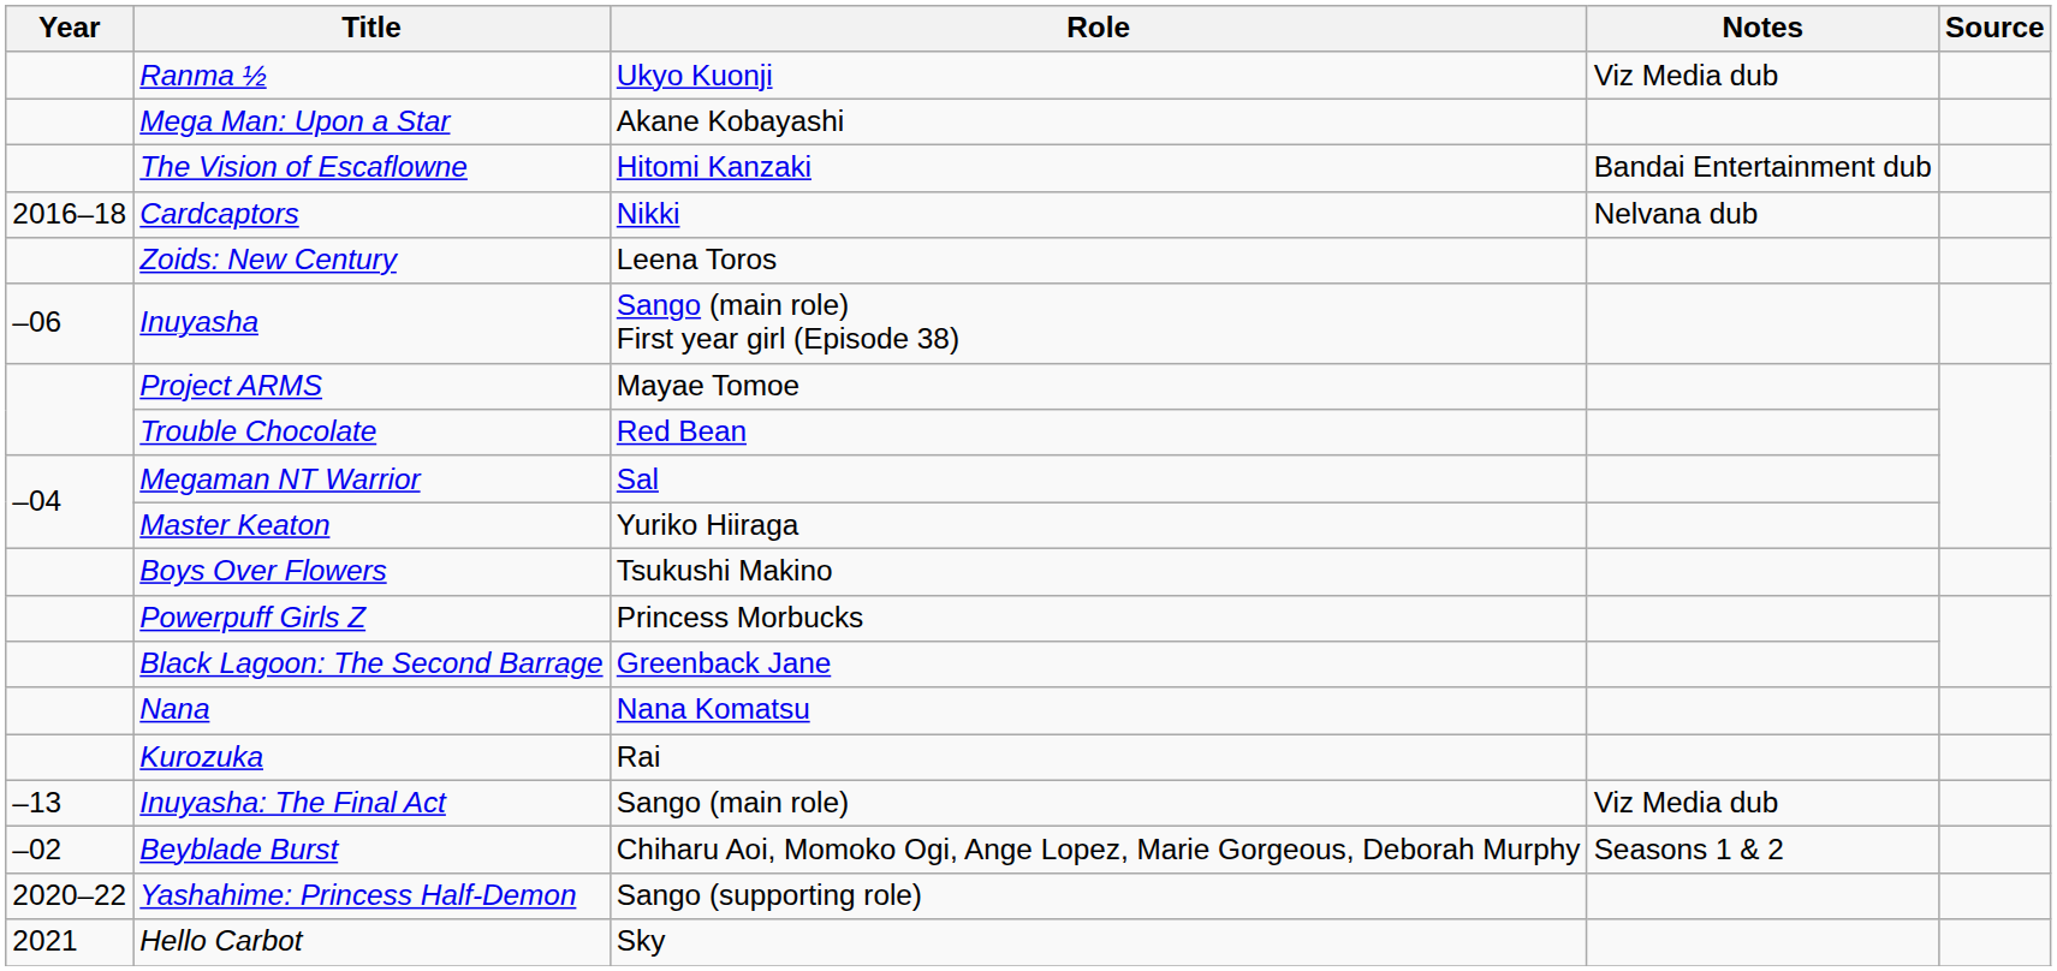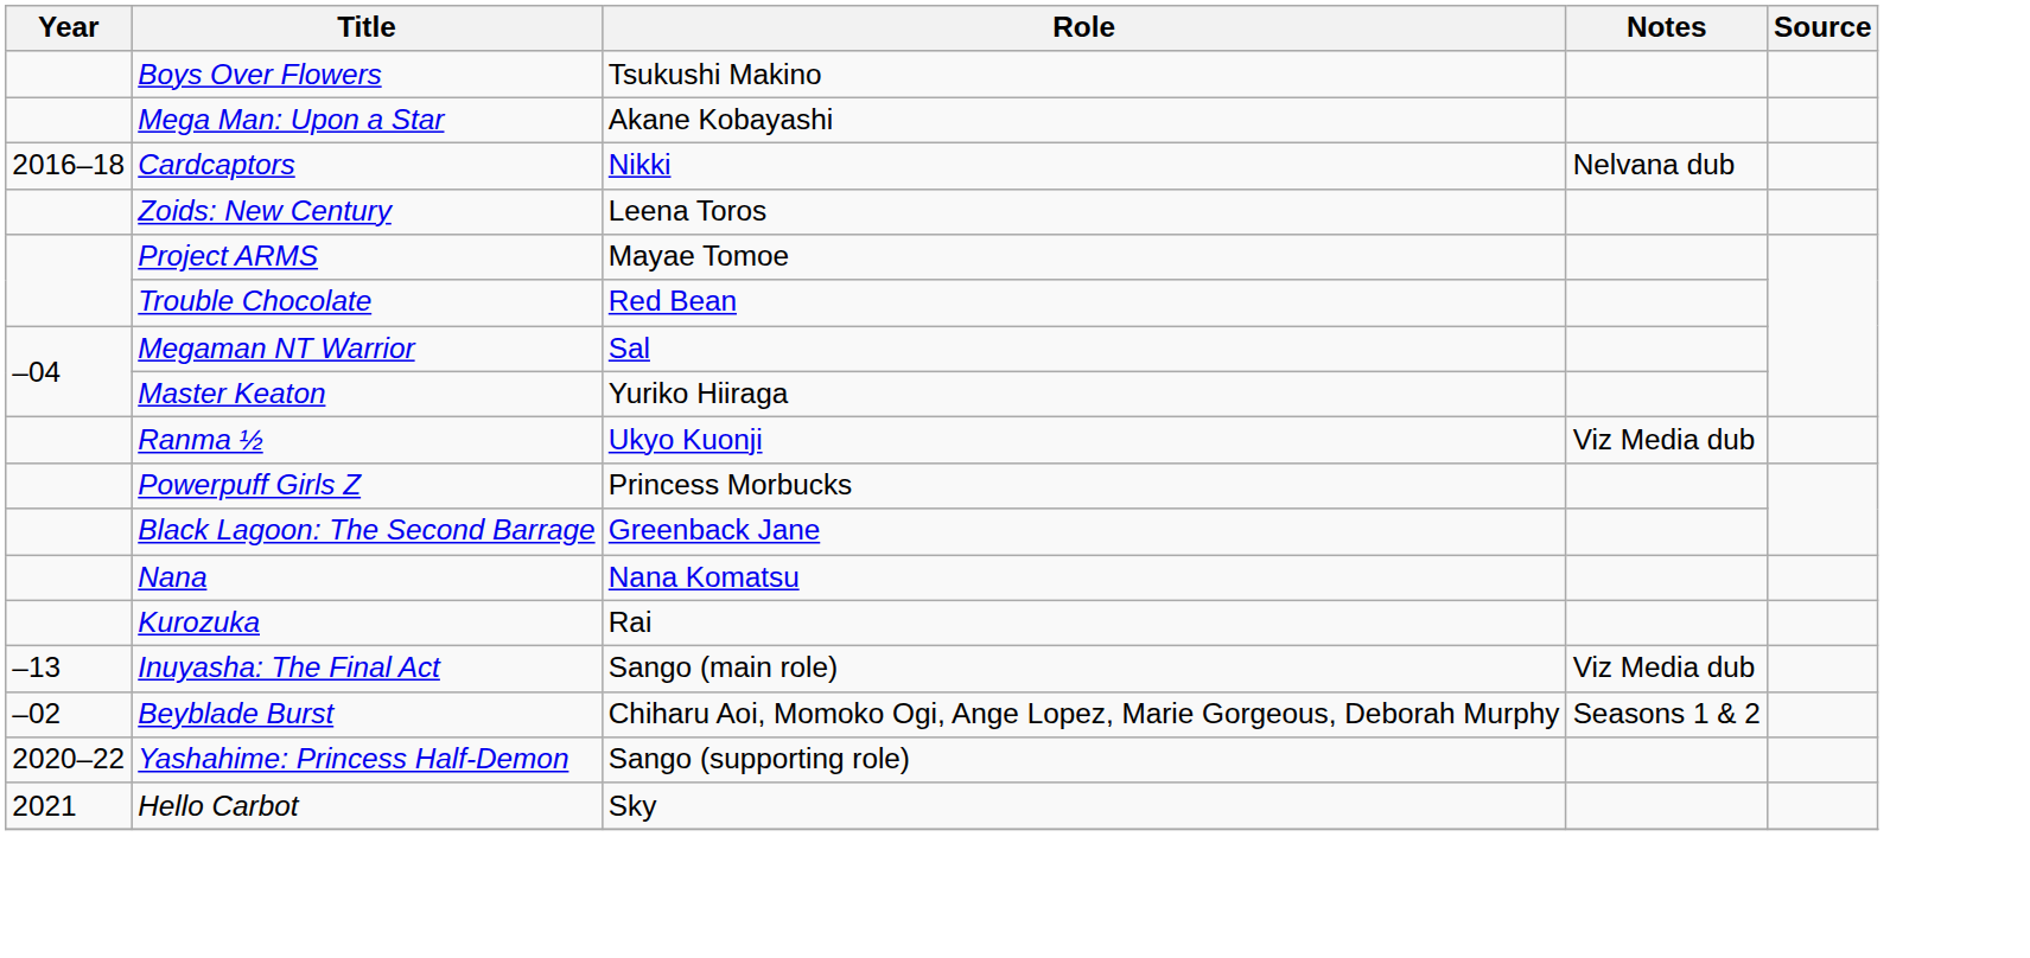rows swapped: Ranma ½ <-> Boys Over Flowers
- row: The Vision of Escaflowne | Hitomi Kanzaki | Bandai Entertainment dub
- row: –06 | Inuyasha | Sango (main role) First year girl (Episode 38)
